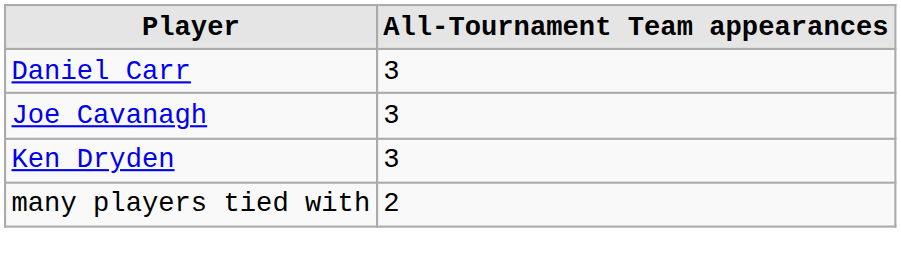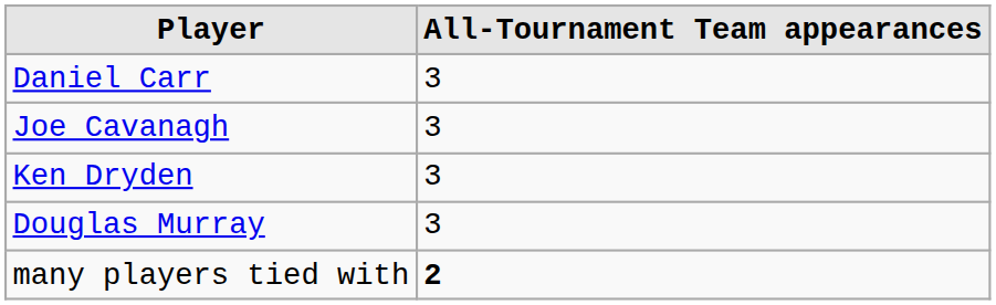+ row: Douglas Murray | 3
many players tied with | All-Tournament Team appearances: normal -> bold
